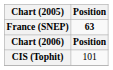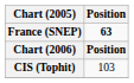CIS (Tophit) | Position: 101 -> 103
